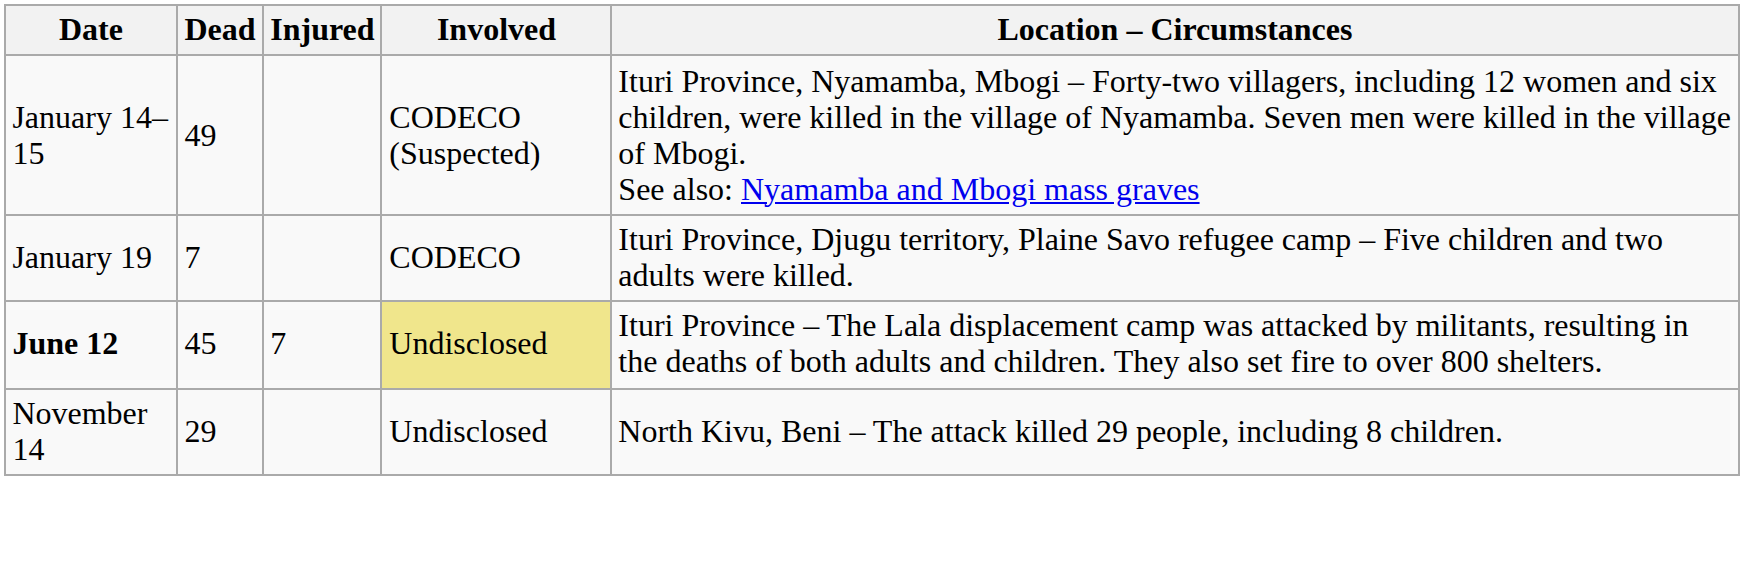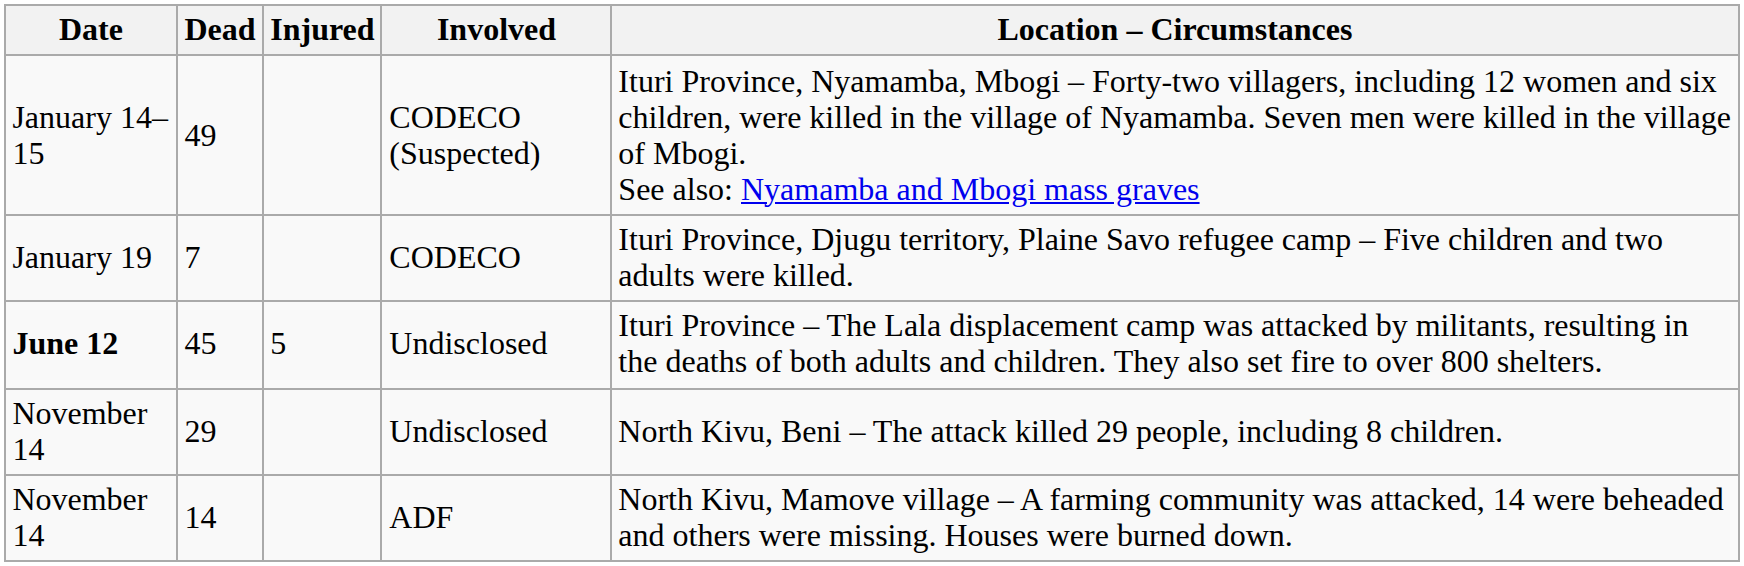45 | Injured: 7 -> 5
45 | Involved: khaki background -> no background
+ row: November 14 | 14 | ADF | North Kivu, Mamove village – A farming community was attacked, 14 were beheaded and others were missing. Houses were burned down.
